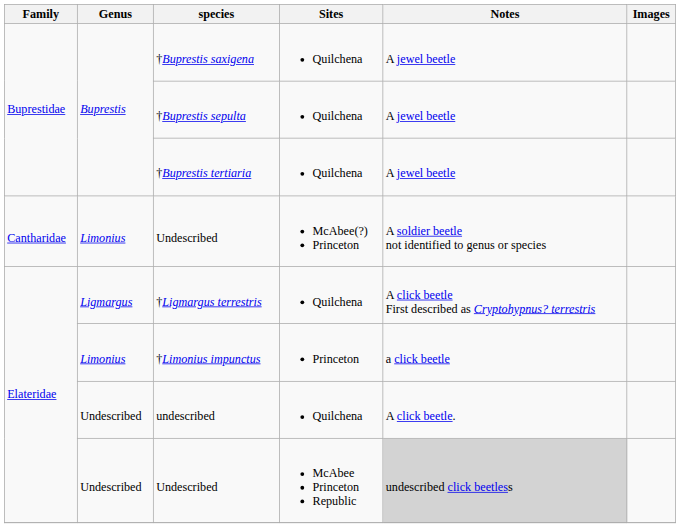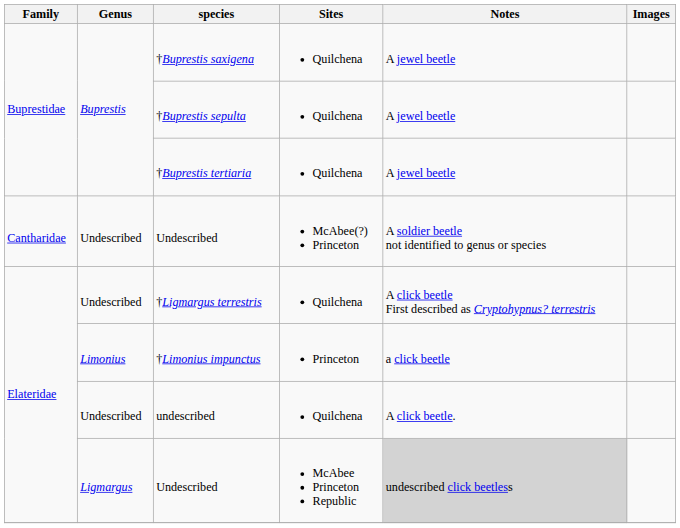Undescribed / McAbee(?) Princeton | Genus: Limonius -> Undescribed
†Ligmargus terrestris | Genus: Ligmargus -> Undescribed
Undescribed / McAbee Princeton Republic | Genus: Undescribed -> Ligmargus
